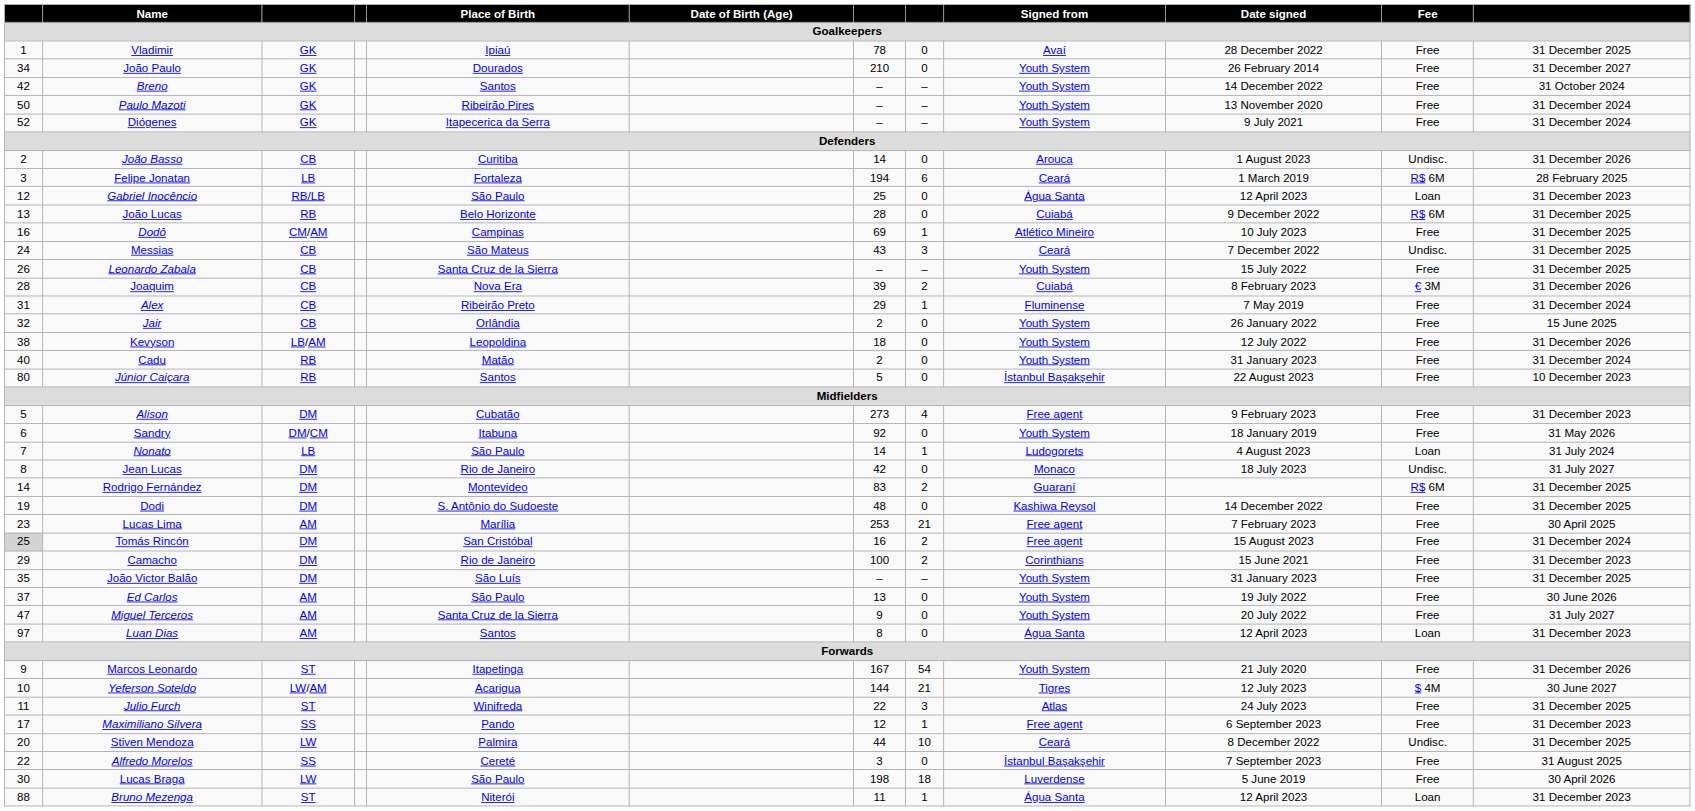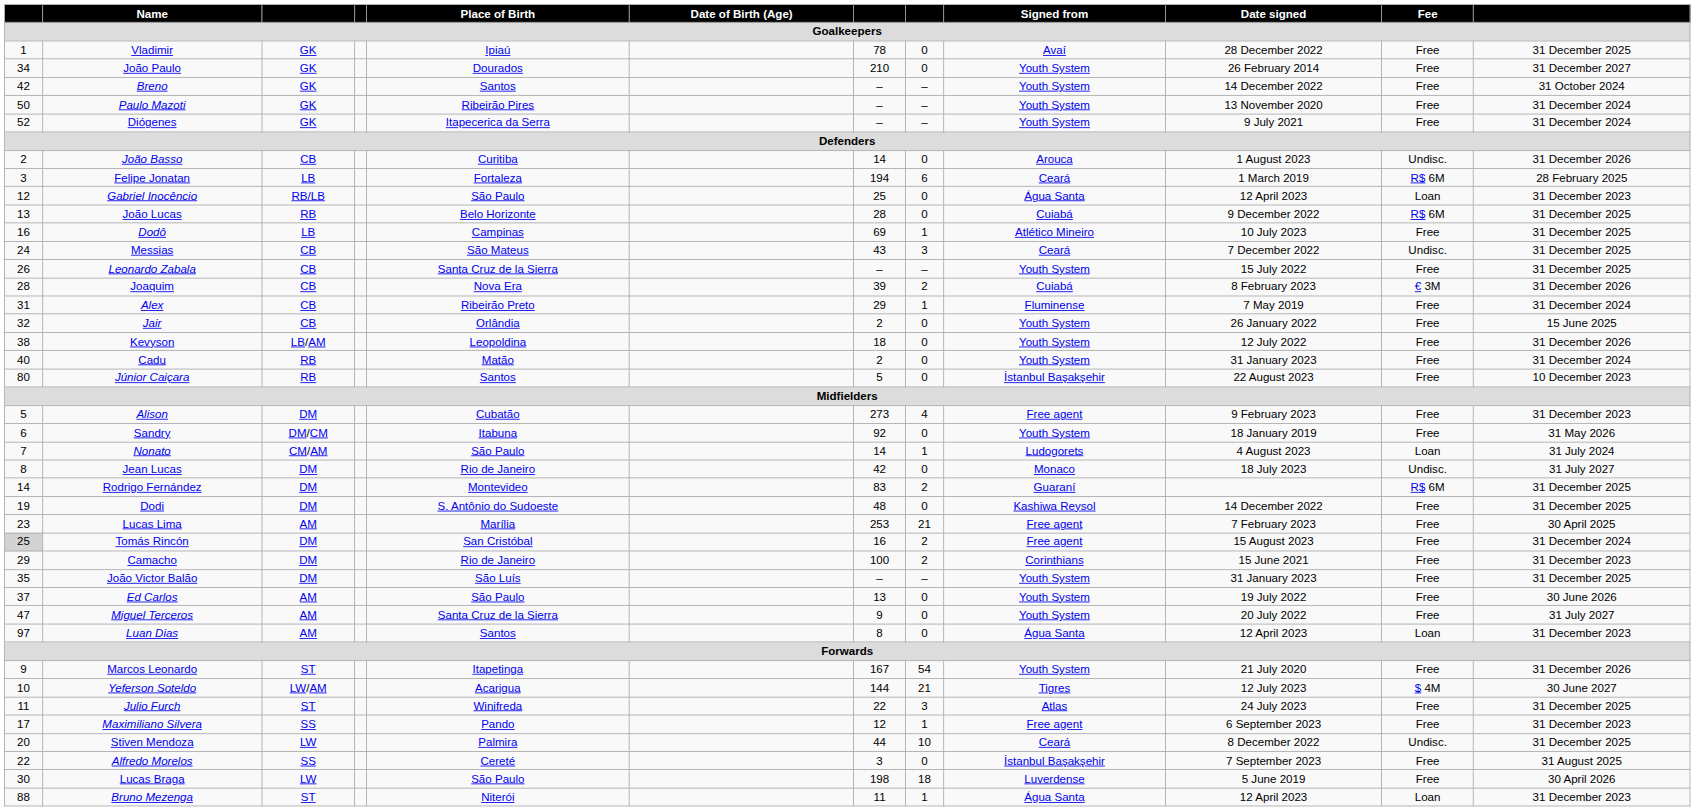Dodô | column 3: CM/AM -> LB
Nonato | column 3: LB -> CM/AM
